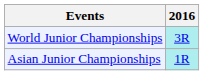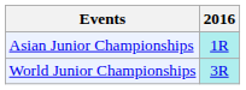rows swapped: Asian Junior Championships <-> World Junior Championships
